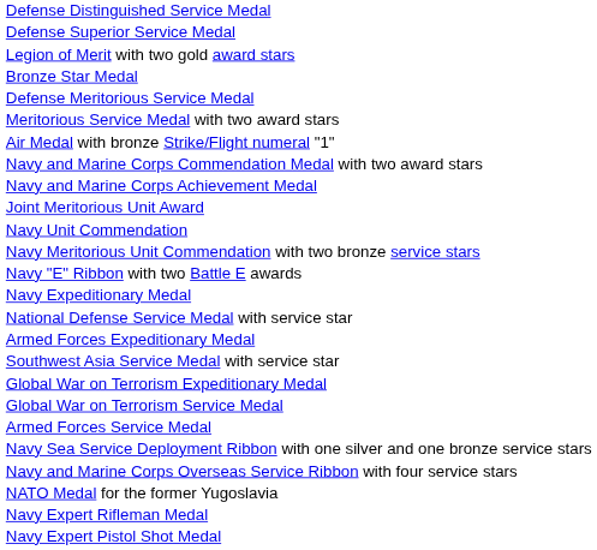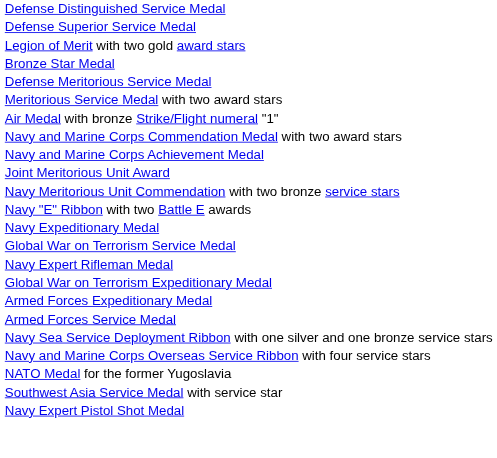- row: Navy Unit Commendation
- row: National Defense Service Medal with service star
rows swapped: Armed Forces Expeditionary Medal <-> Global War on Terrorism Service Medal
rows swapped: Southwest Asia Service Medal with service star <-> Navy Expert Rifleman Medal
